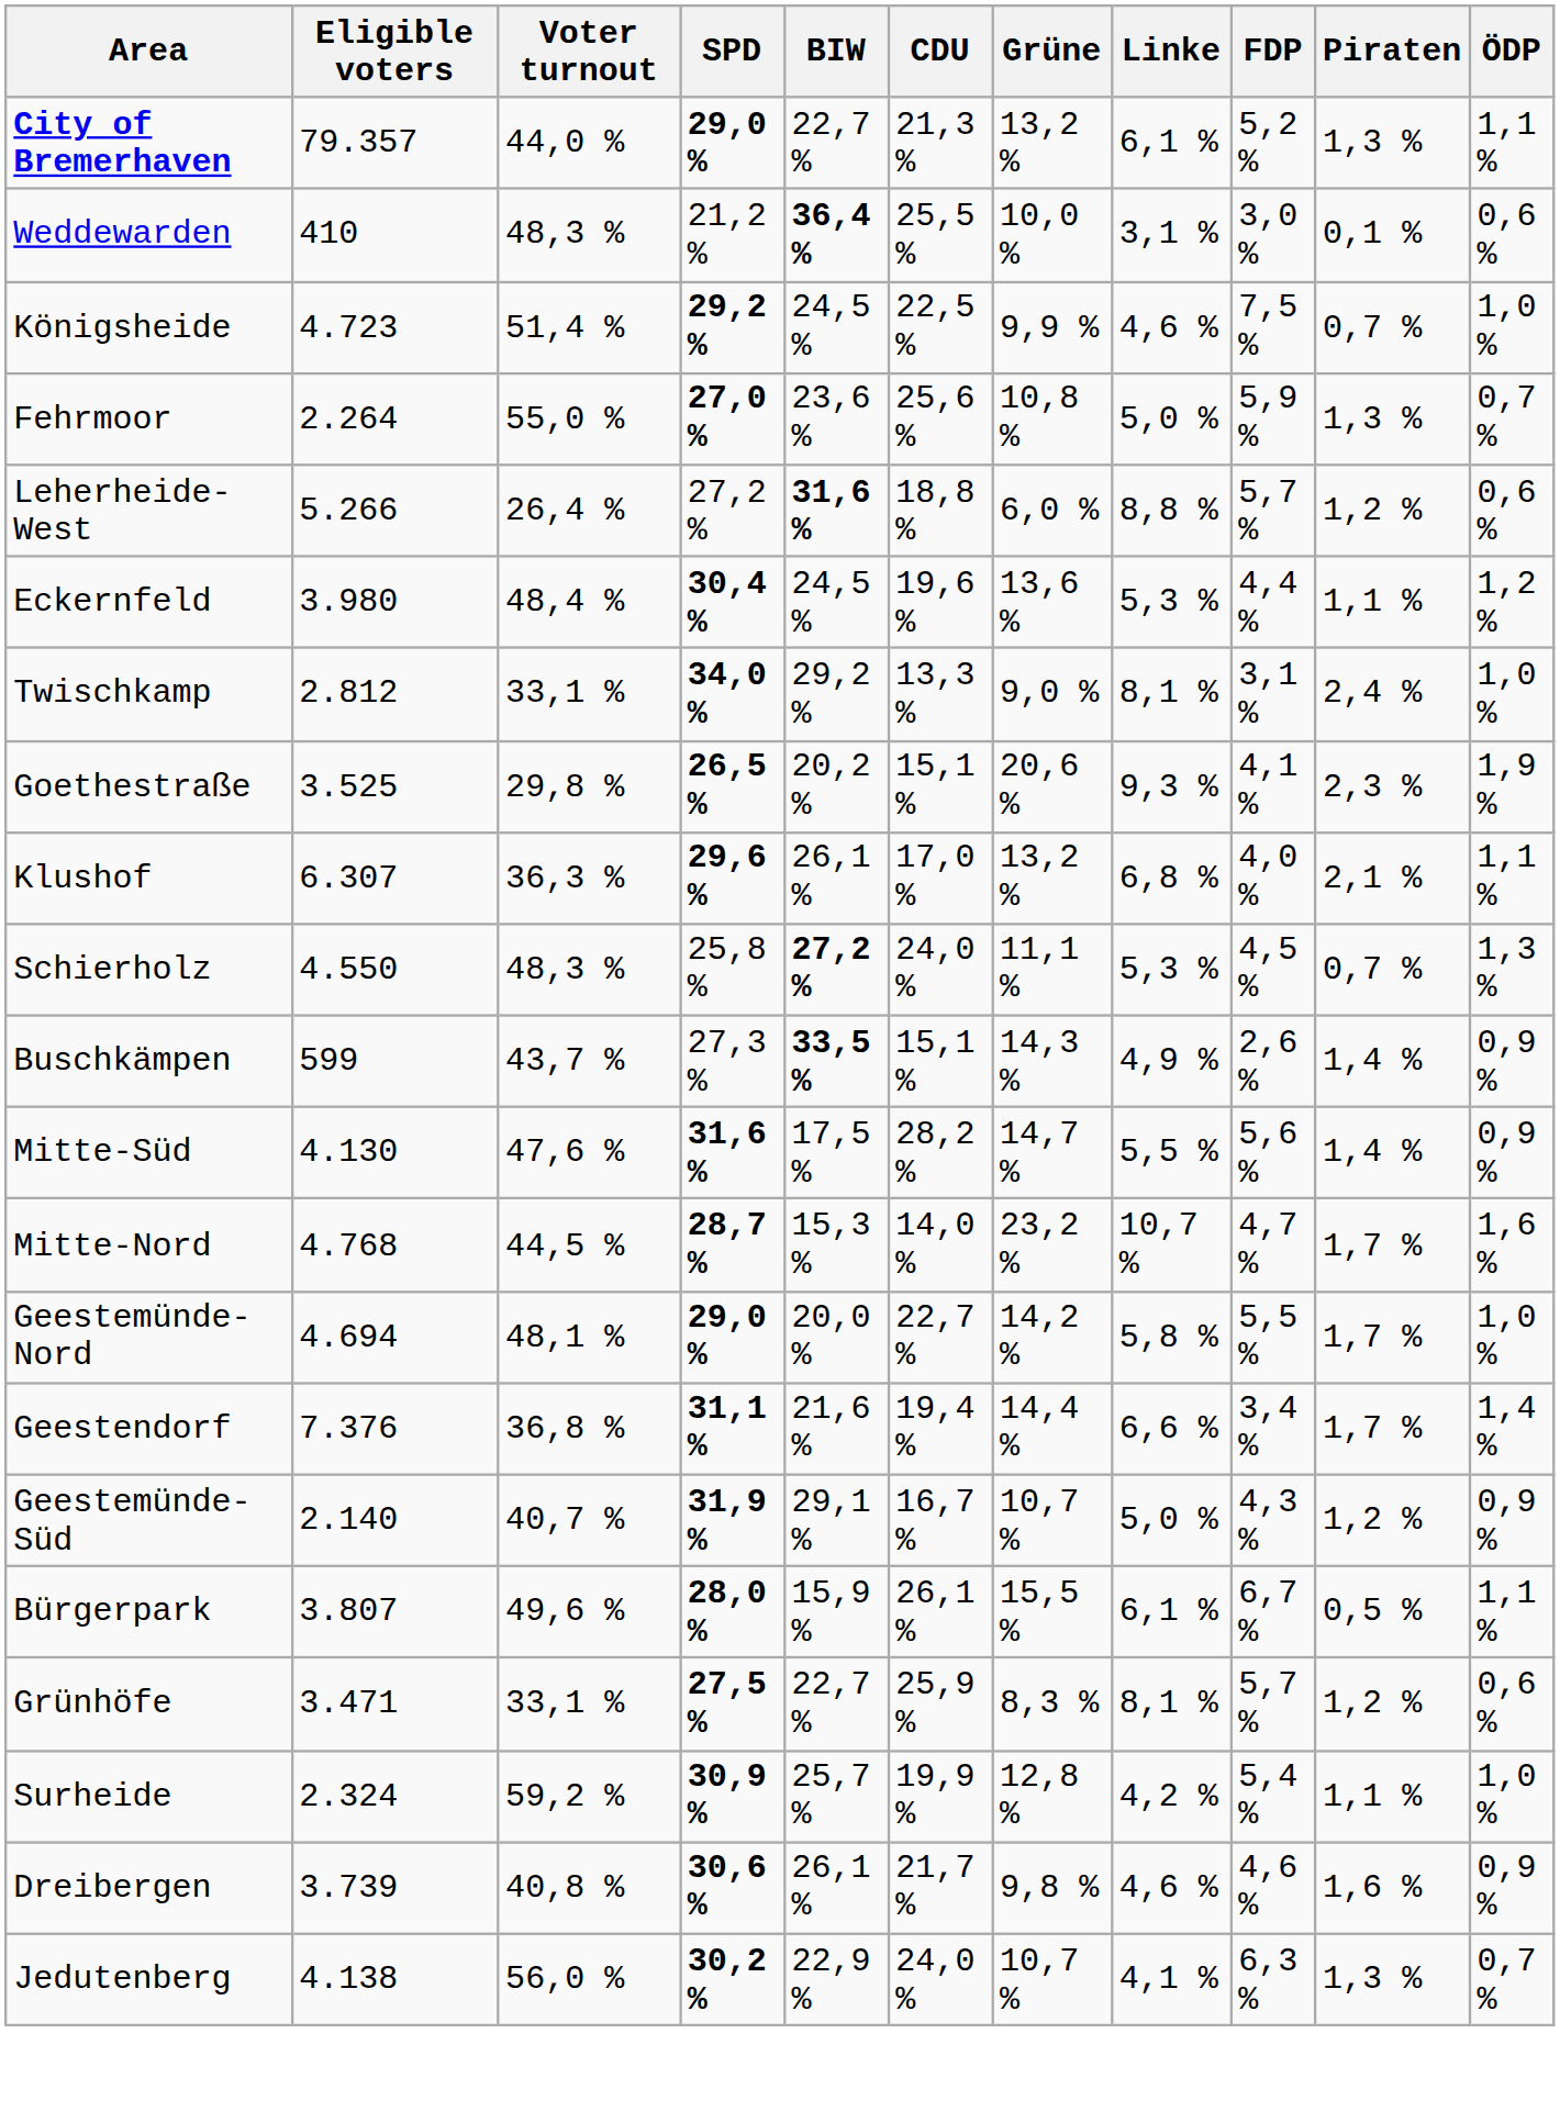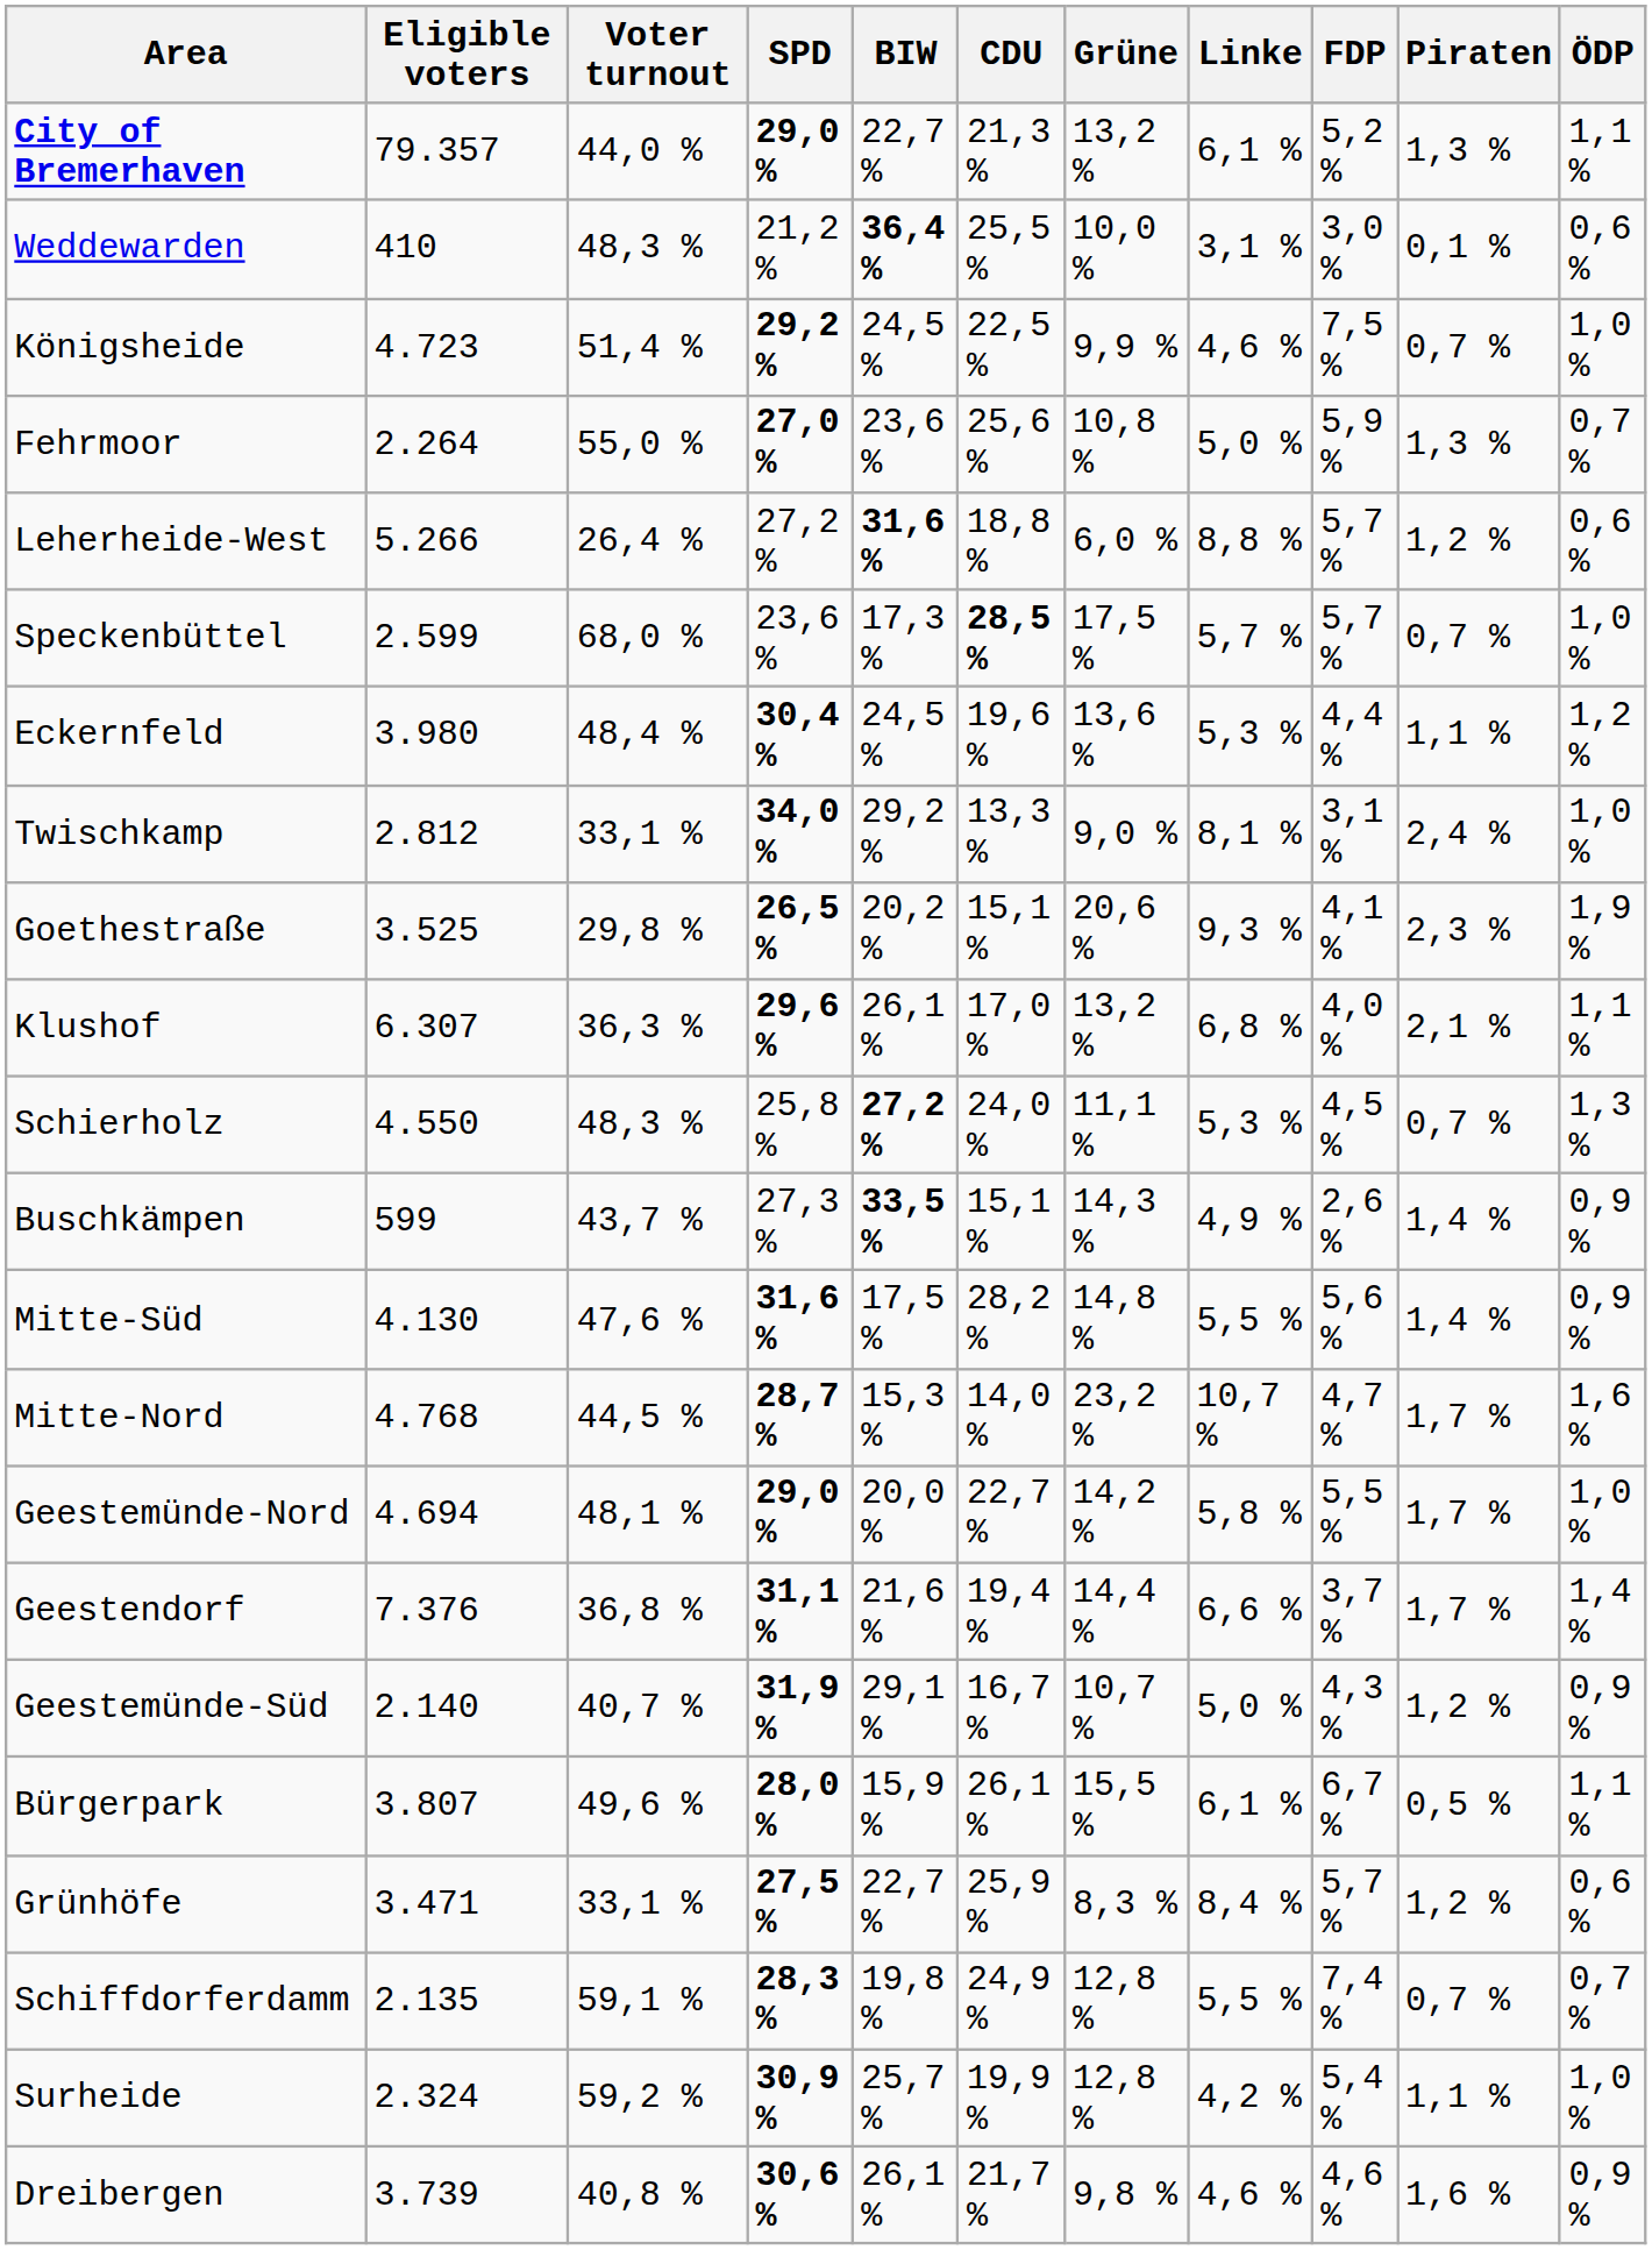+ row: Speckenbüttel | 2.599 | 68,0 % | 23,6 % | 17,3 % | 28,5 % | 17,5 % | 5,7 % | 5,7 % | 0,7 % | 1,0 %
Mitte-Süd | Grüne: 14,7 % -> 14,8 %
Geestendorf | FDP: 3,4 % -> 3,7 %
Grünhöfe | Linke: 8,1 % -> 8,4 %
+ row: Schiffdorferdamm | 2.135 | 59,1 % | 28,3 % | 19,8 % | 24,9 % | 12,8 % | 5,5 % | 7,4 % | 0,7 % | 0,7 %
- row: Jedutenberg | 4.138 | 56,0 % | 30,2 % | 22,9 % | 24,0 % | 10,7 % | 4,1 % | 6,3 % | 1,3 % | 0,7 %
